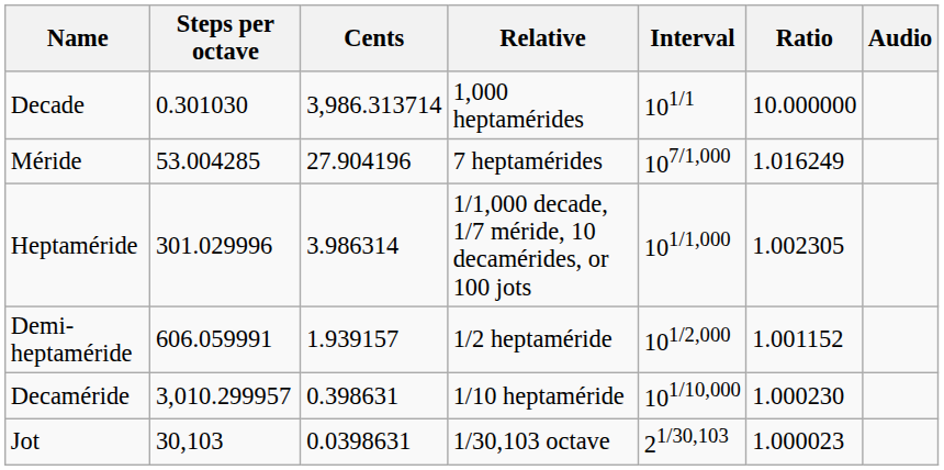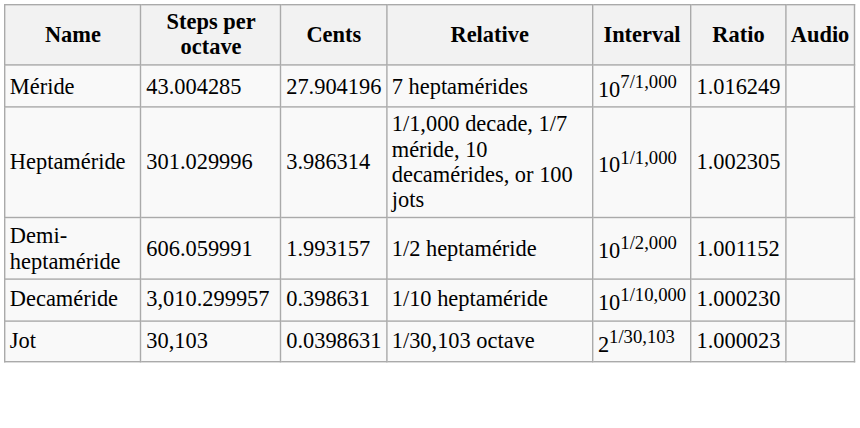- row: Decade | 0.301030 | 3,986.313714 | 1,000 heptamérides | 101/1 | 10.000000
Méride | Steps per octave: 53.004285 -> 43.004285
Demi-heptaméride | Cents: 1.939157 -> 1.993157
